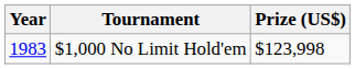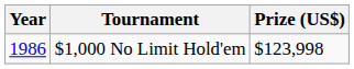$1,000 No Limit Hold'em | Year: 1983 -> 1986
